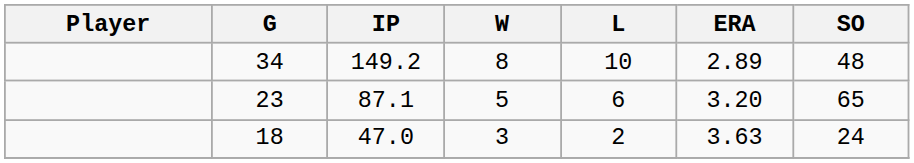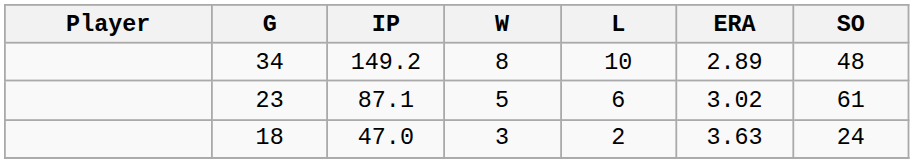23 | ERA: 3.20 -> 3.02
23 | SO: 65 -> 61
